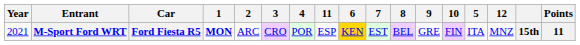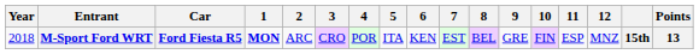columns swapped: 5 <-> 11
M-Sport Ford WRT | Year: 2021 -> 2018
M-Sport Ford WRT | 6: gold background -> no background
M-Sport Ford WRT | Points: 11 -> 13
